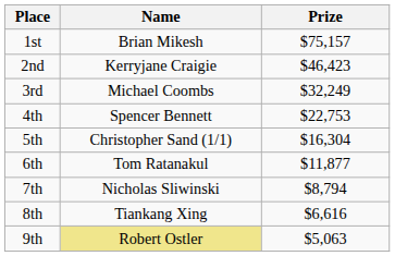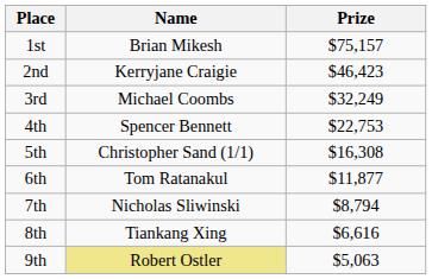5th | Prize: $16,304 -> $16,308
